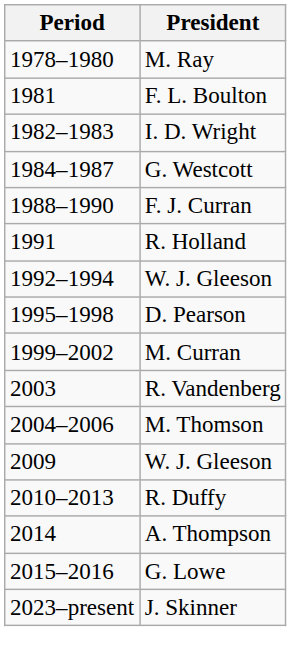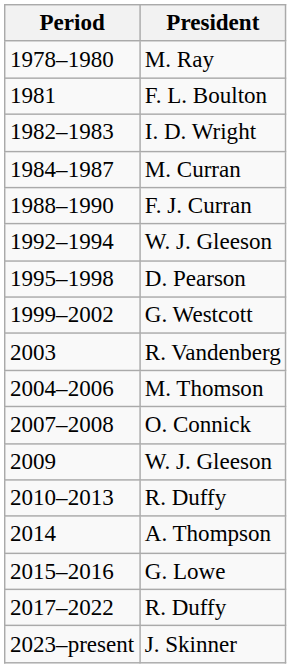1984–1987 | President: G. Westcott -> M. Curran
- row: 1991 | R. Holland
1999–2002 | President: M. Curran -> G. Westcott
+ row: 2007–2008 | O. Connick
+ row: 2017–2022 | R. Duffy
